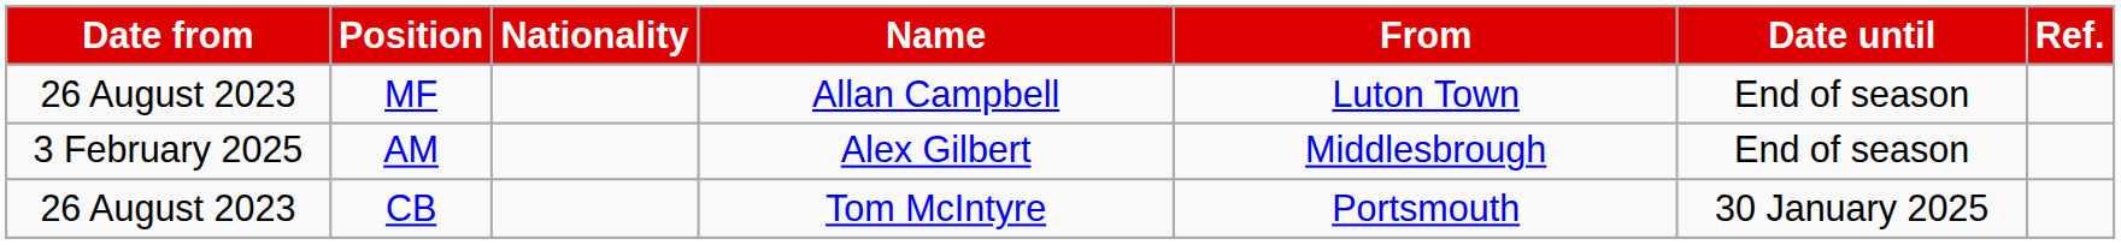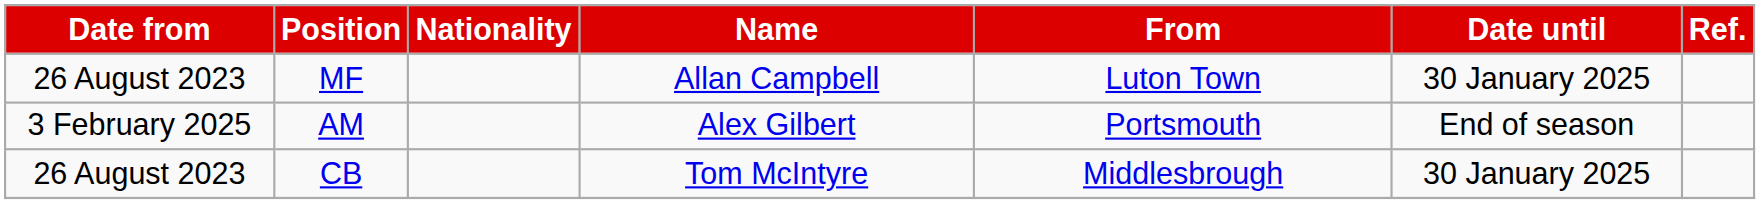MF | Date until: End of season -> 30 January 2025
AM | From: Middlesbrough -> Portsmouth
CB | From: Portsmouth -> Middlesbrough
